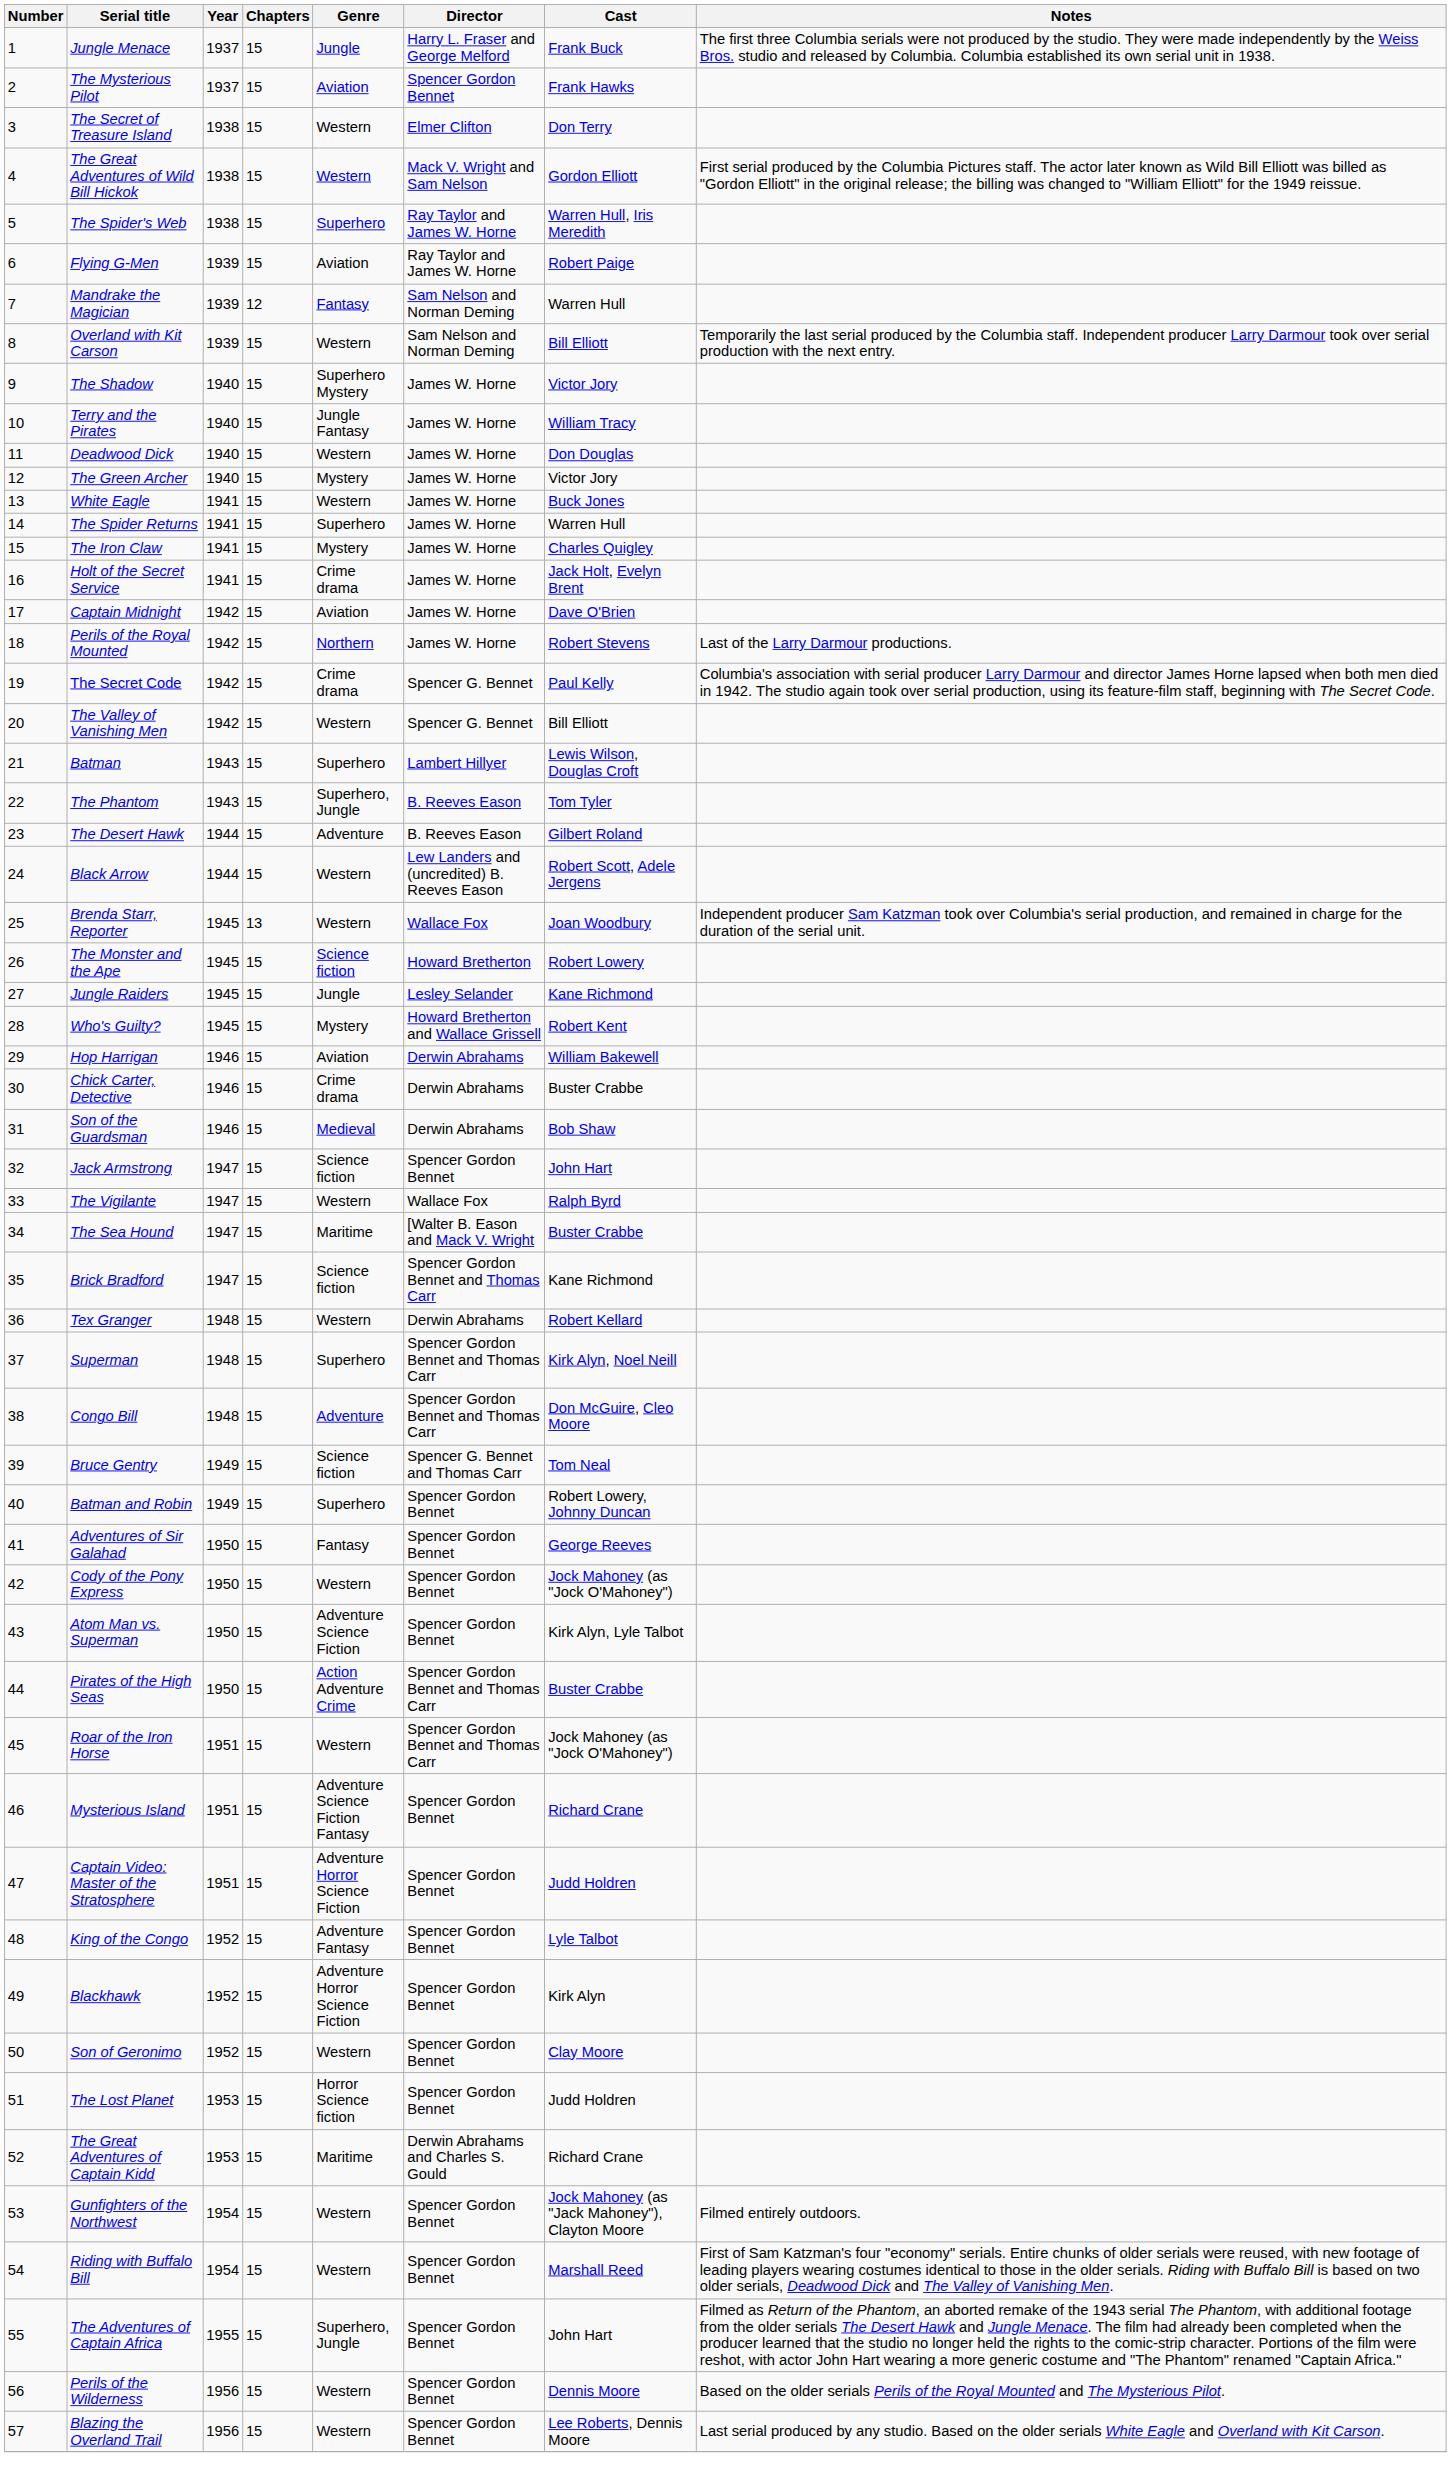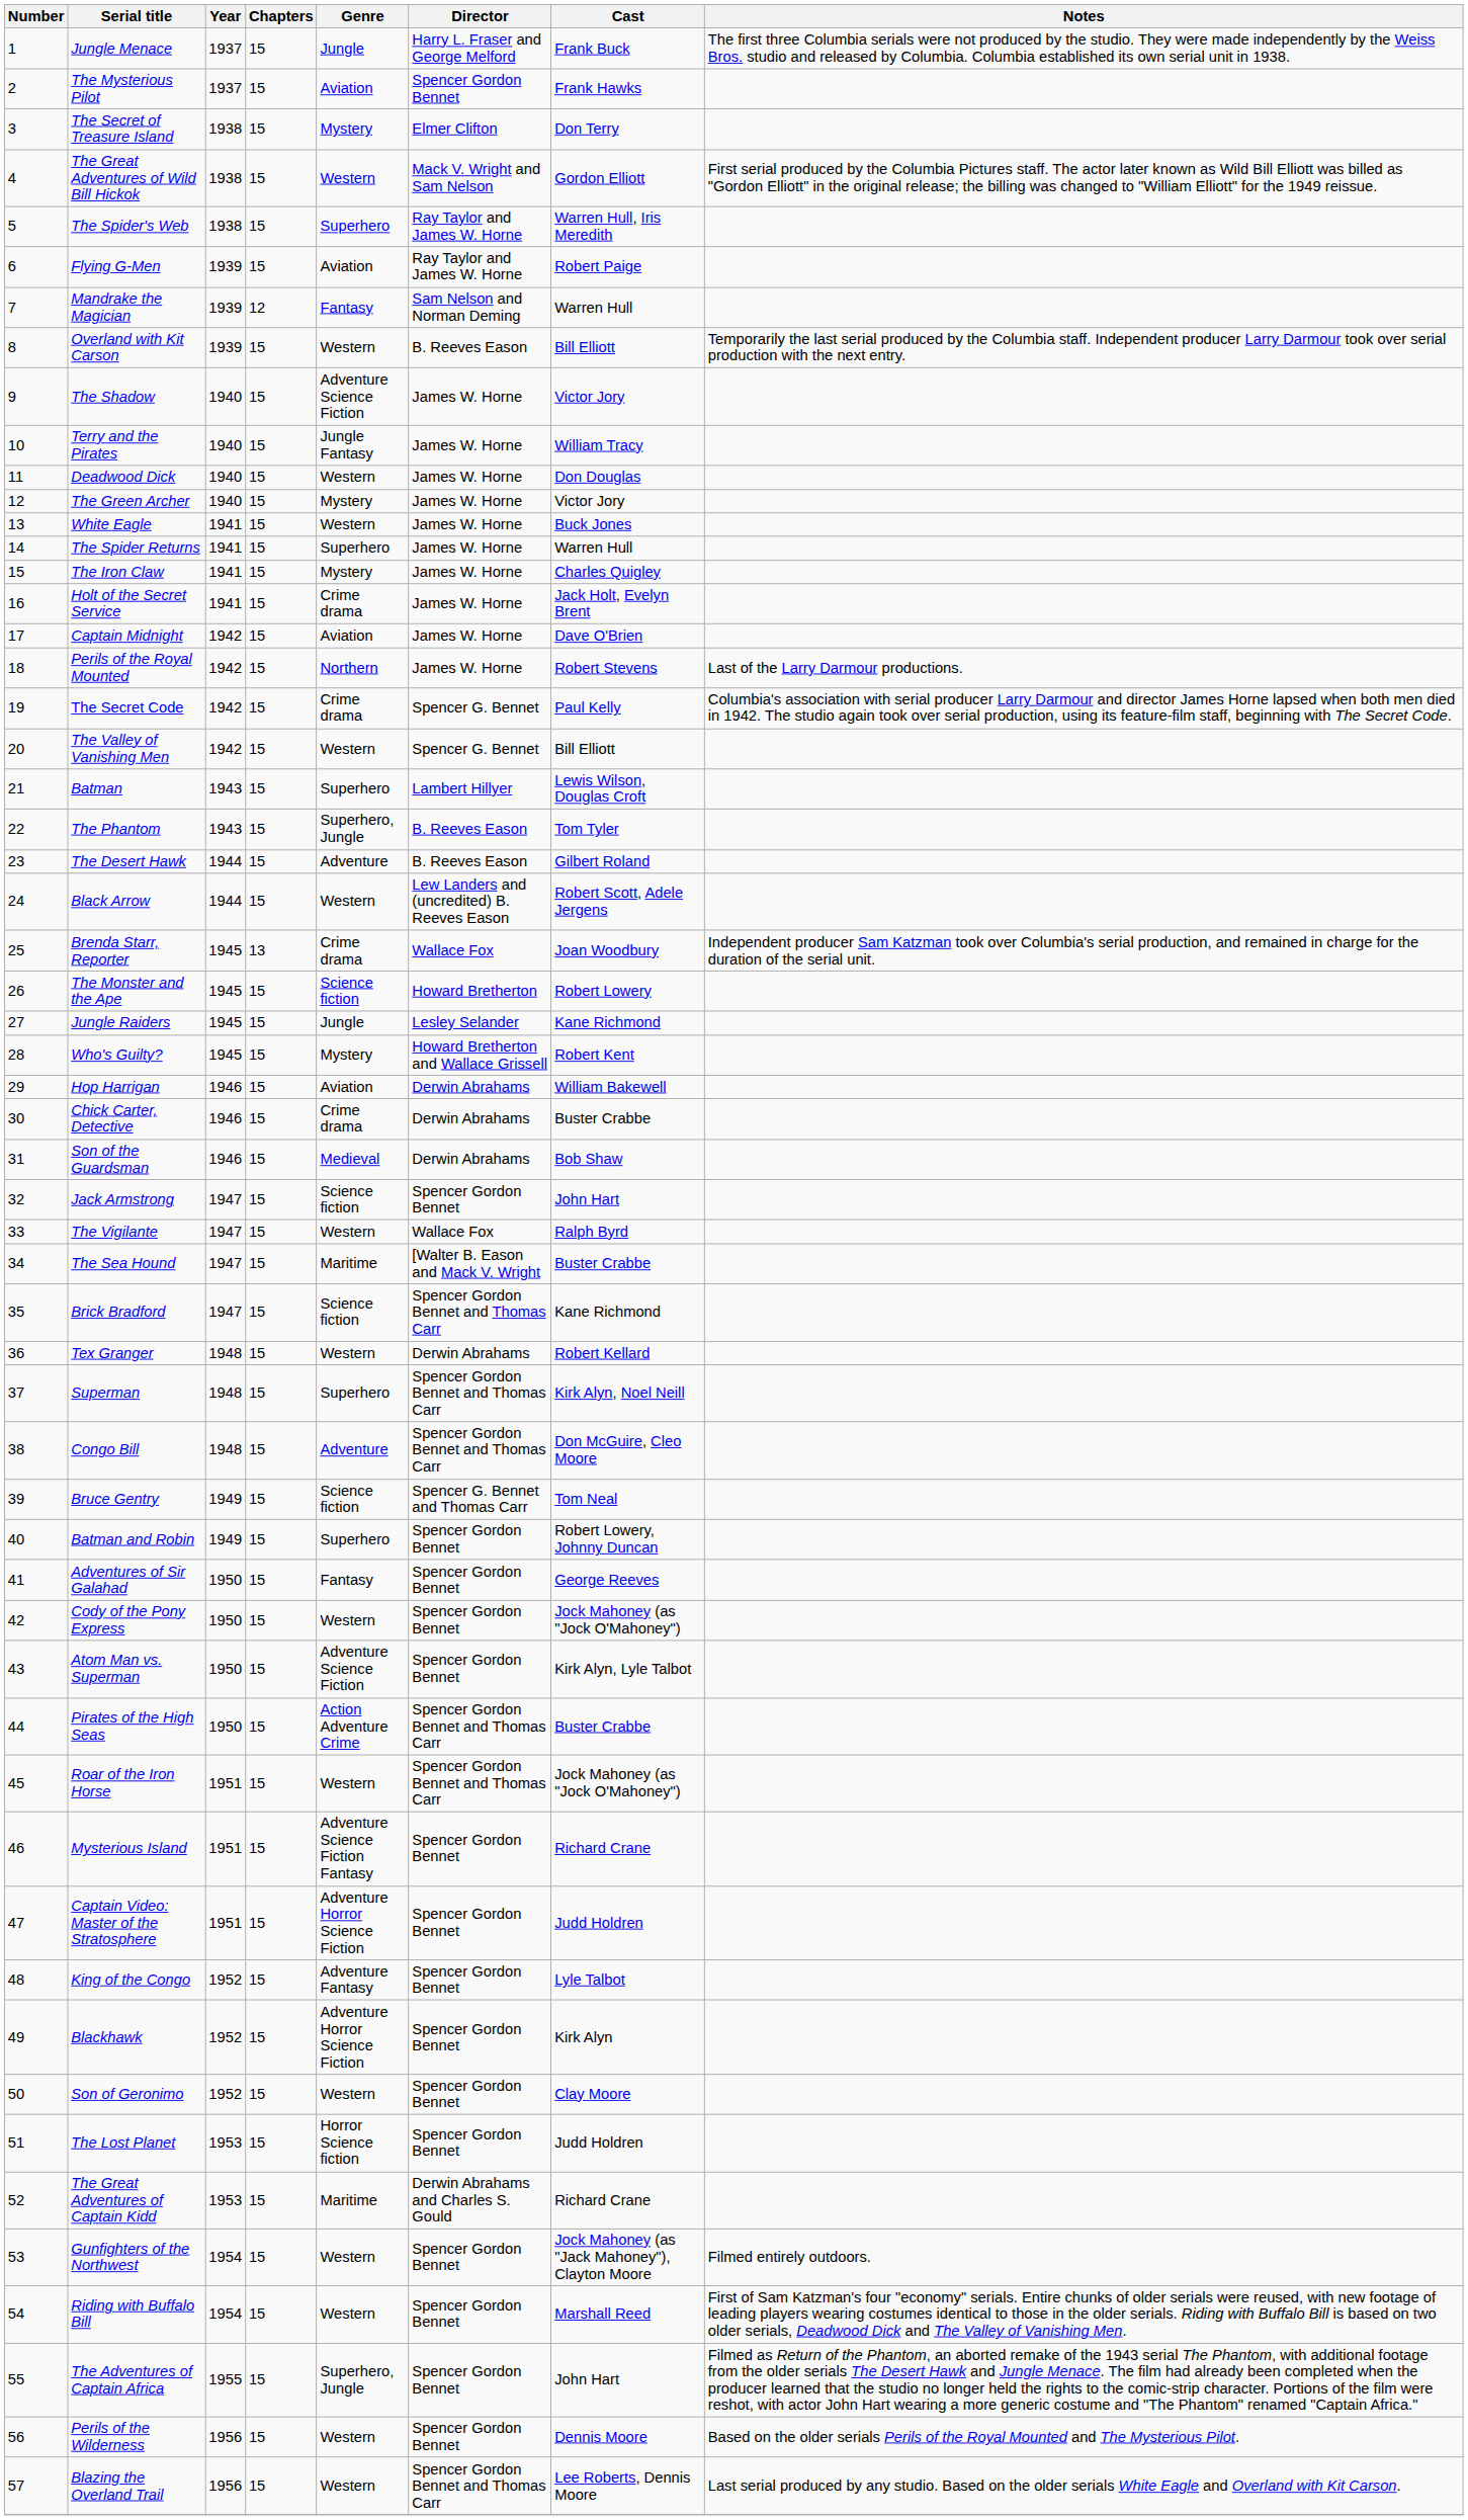The Secret of Treasure Island | Genre: Western -> Mystery
Overland with Kit Carson | Director: Sam Nelson and Norman Deming -> B. Reeves Eason
The Shadow | Genre: Superhero Mystery -> Adventure Science Fiction
Brenda Starr, Reporter | Genre: Western -> Crime drama
Blazing the Overland Trail | Director: Spencer Gordon Bennet -> Spencer Gordon Bennet and Thomas Carr
